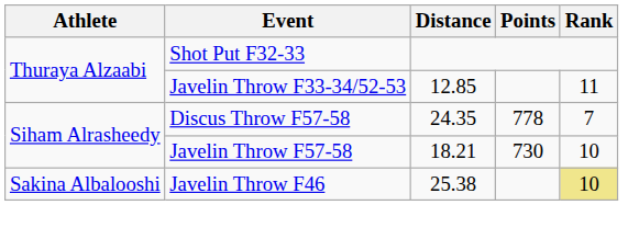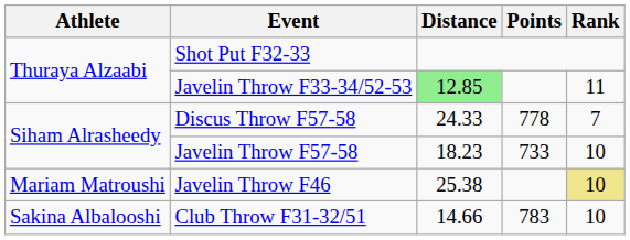Javelin Throw F33-34/52-53 | Distance: no background -> lightgreen background
Discus Throw F57-58 | Distance: 24.35 -> 24.33
Javelin Throw F57-58 | Distance: 18.21 -> 18.23
Javelin Throw F57-58 | Points: 730 -> 733
Javelin Throw F46 | Athlete: Sakina Albalooshi -> Mariam Matroushi
+ row: Sakina Albalooshi | Club Throw F31-32/51 | 14.66 | 783 | 10
